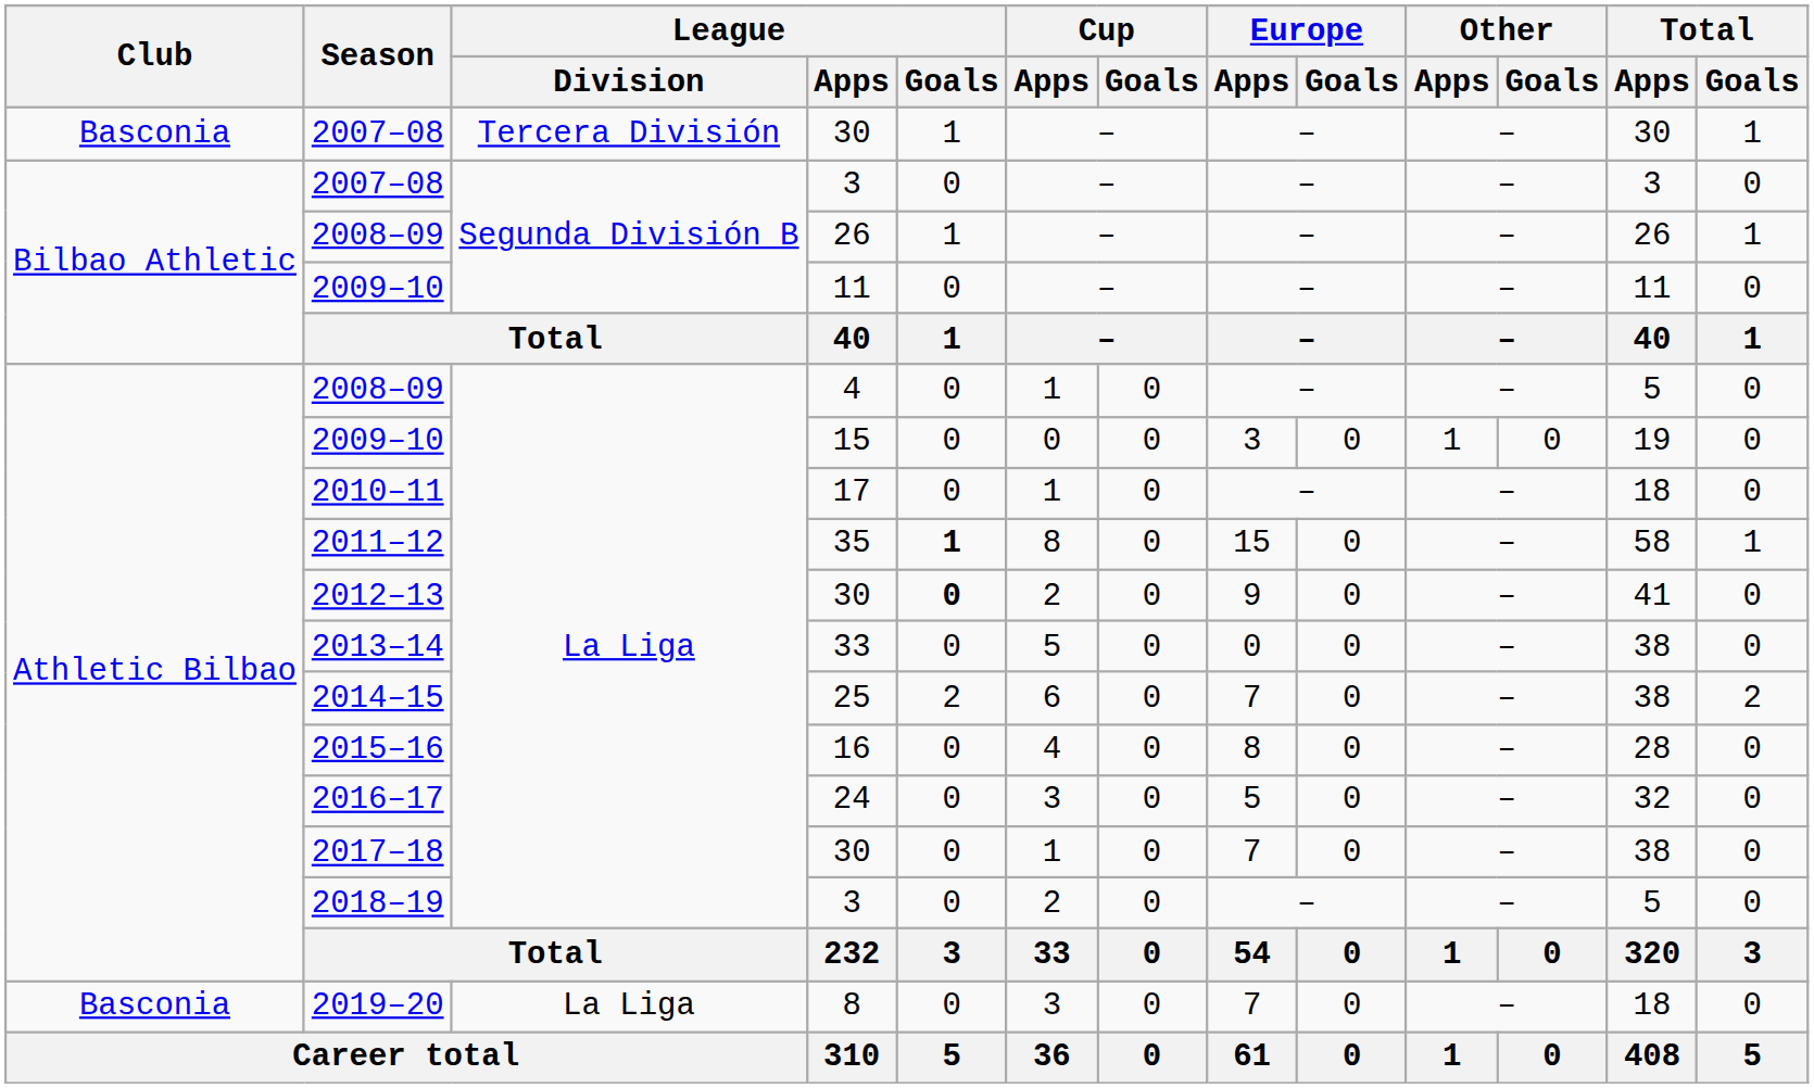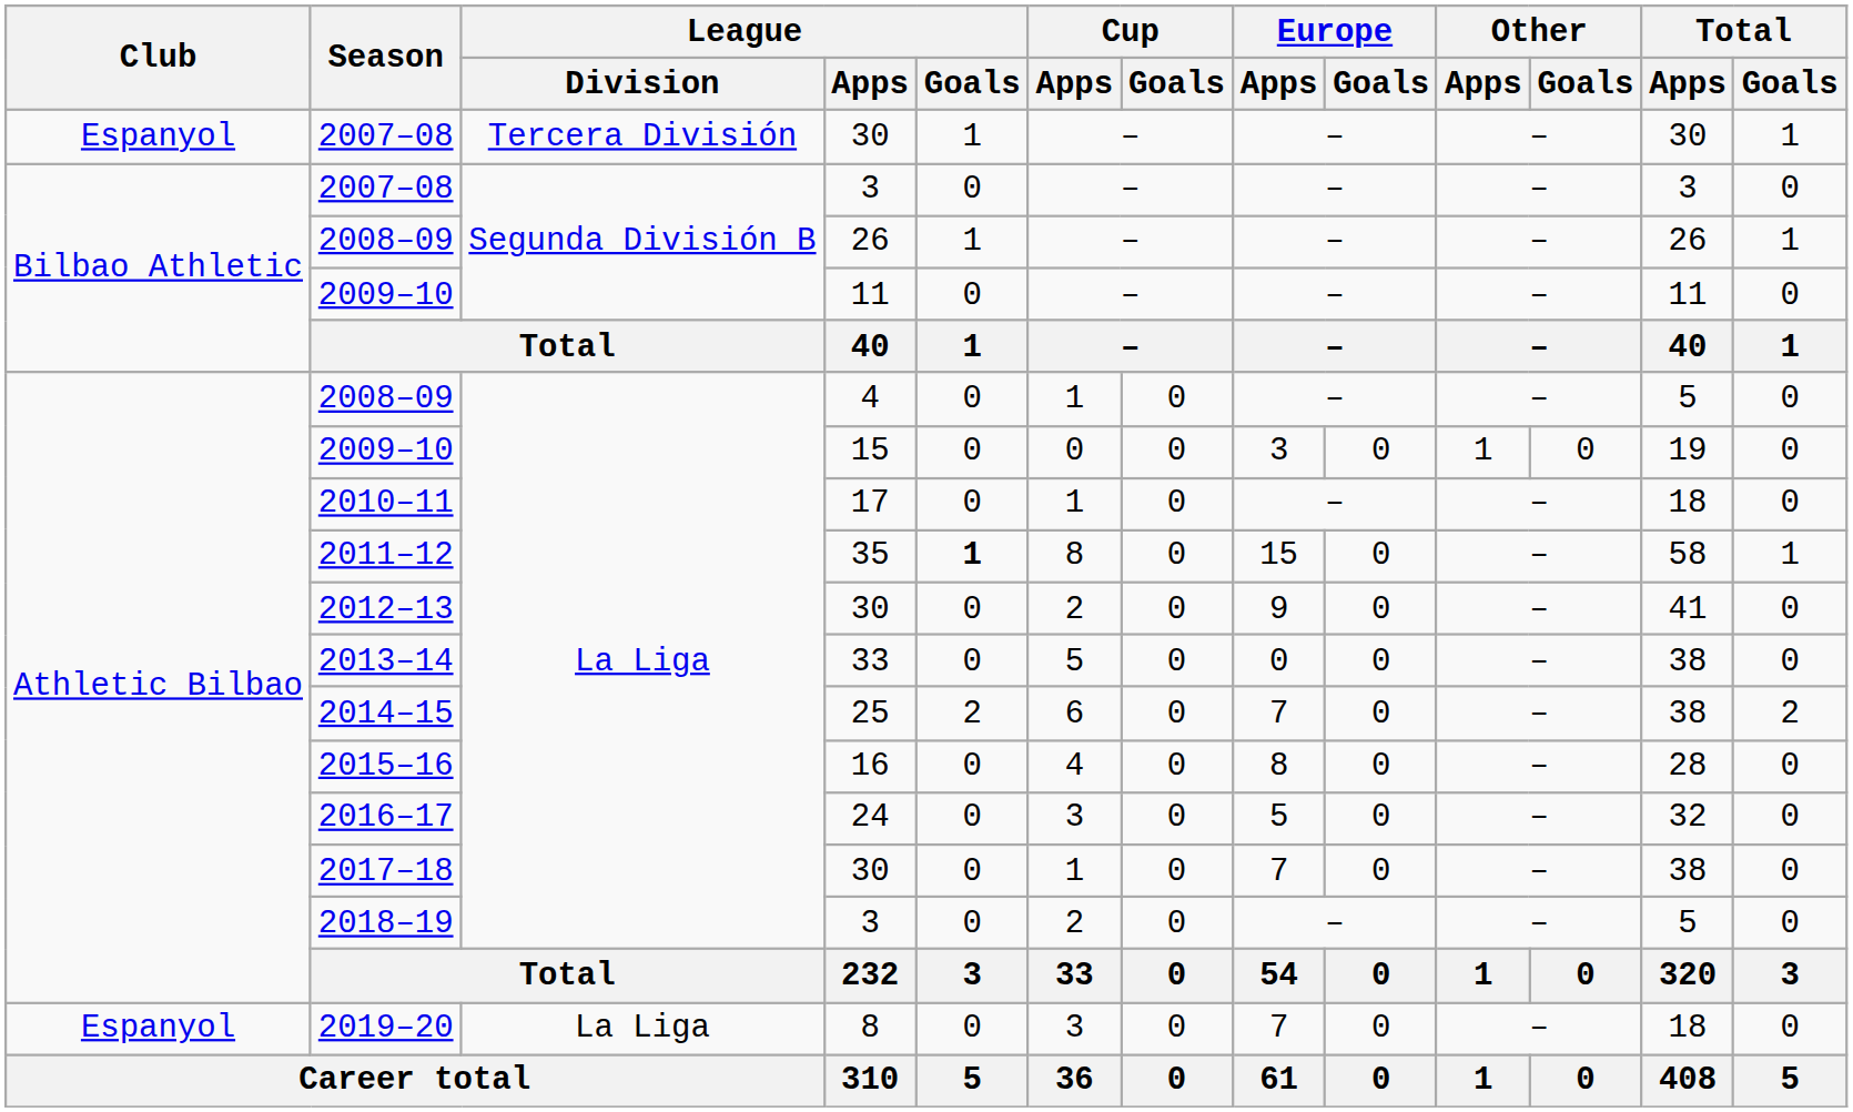2007–08 / 30 | Club: Basconia -> Espanyol
2012–13 | League / Goals: bold -> normal
2019–20 | Club: Basconia -> Espanyol
